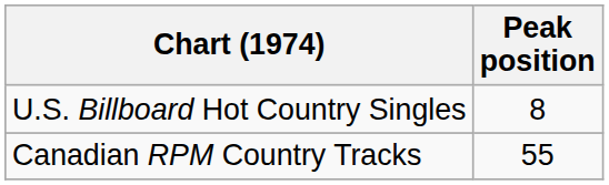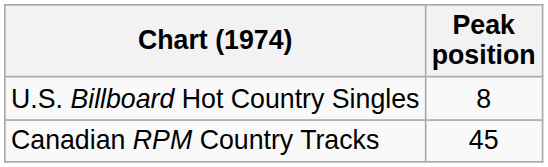Canadian RPM Country Tracks | Peak position: 55 -> 45
